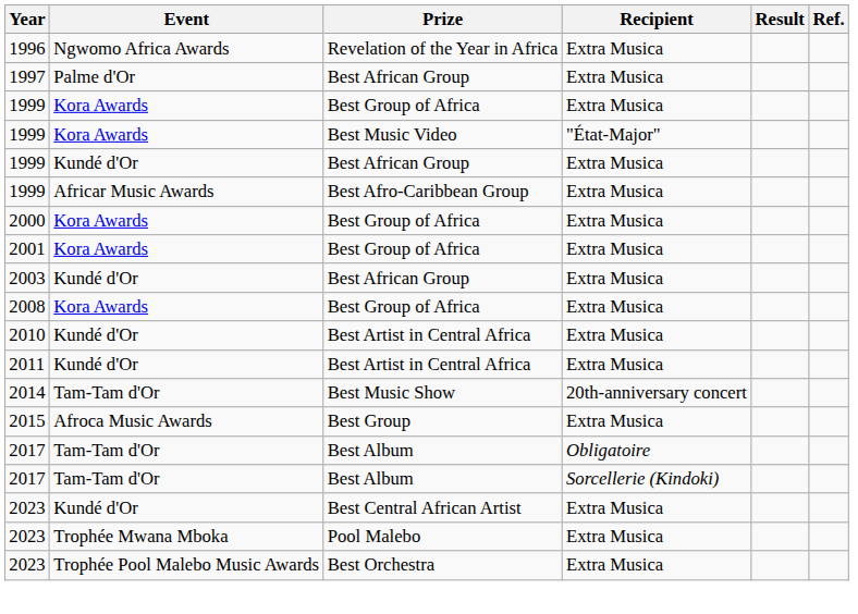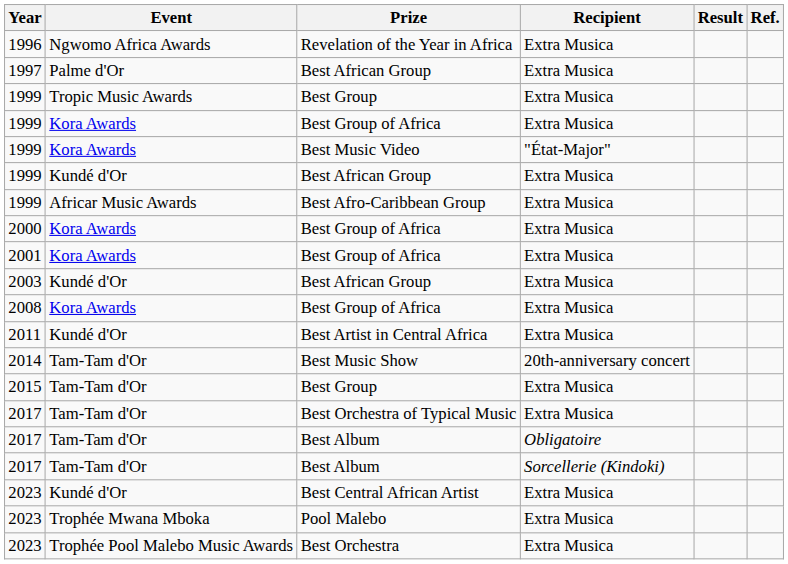+ row: 1999 | Tropic Music Awards | Best Group | Extra Musica
- row: 2010 | Kundé d'Or | Best Artist in Central Africa | Extra Musica
2015 | Event: Afroca Music Awards -> Tam-Tam d'Or
+ row: 2017 | Tam-Tam d'Or | Best Orchestra of Typical Music | Extra Musica
